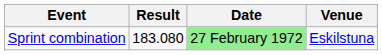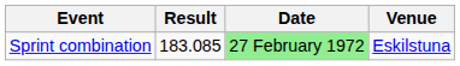Sprint combination | Result: 183.080 -> 183.085
